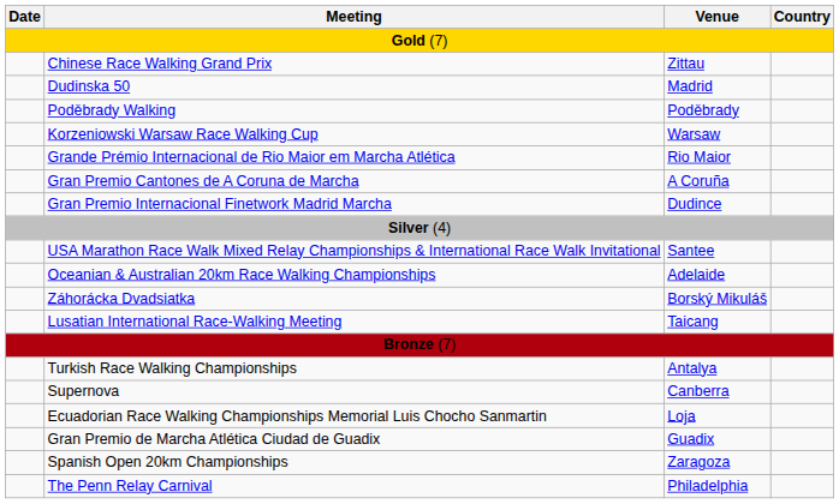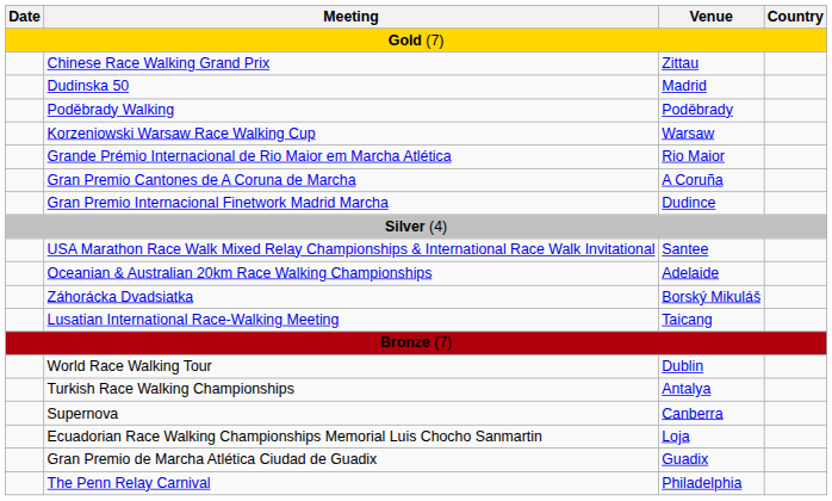+ row: World Race Walking Tour | Dublin
- row: Spanish Open 20km Championships | Zaragoza
